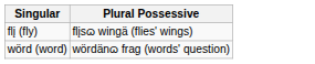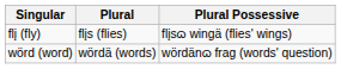+ column: Plural | flįs (flies) | wördä (words)
